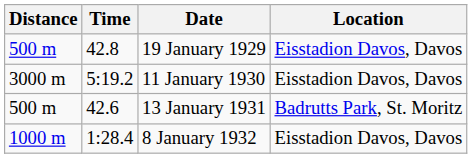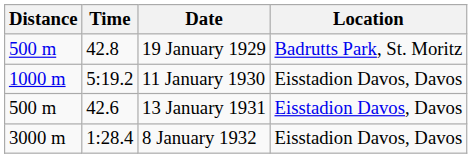19 January 1929 | Location: Eisstadion Davos, Davos -> Badrutts Park, St. Moritz
11 January 1930 | Distance: 3000 m -> 1000 m
13 January 1931 | Location: Badrutts Park, St. Moritz -> Eisstadion Davos, Davos
8 January 1932 | Distance: 1000 m -> 3000 m
